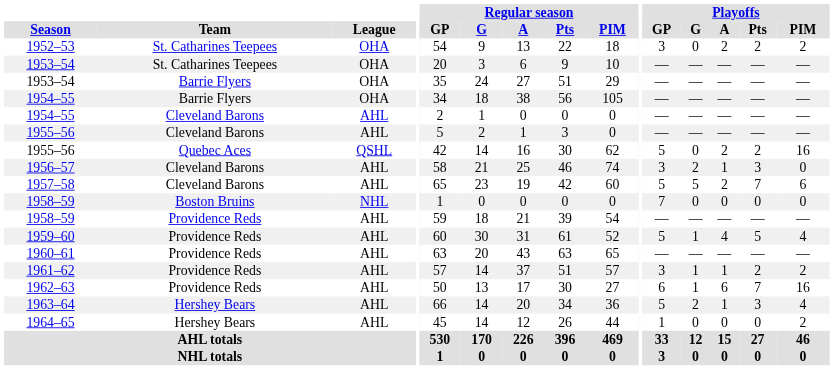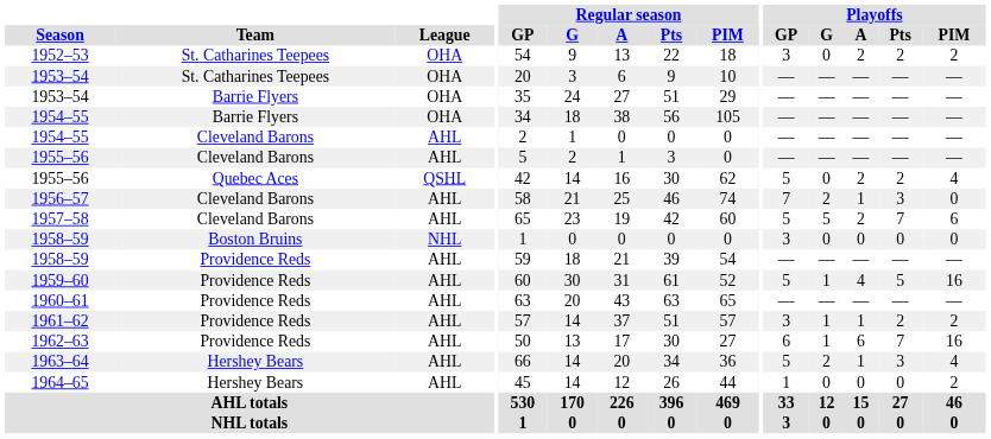1955–56 / Quebec Aces | Playoffs / PIM: 16 -> 4
1956–57 | Playoffs / GP: 3 -> 7
1958–59 / Boston Bruins | Playoffs / GP: 7 -> 3
1959–60 | Playoffs / PIM: 4 -> 16
